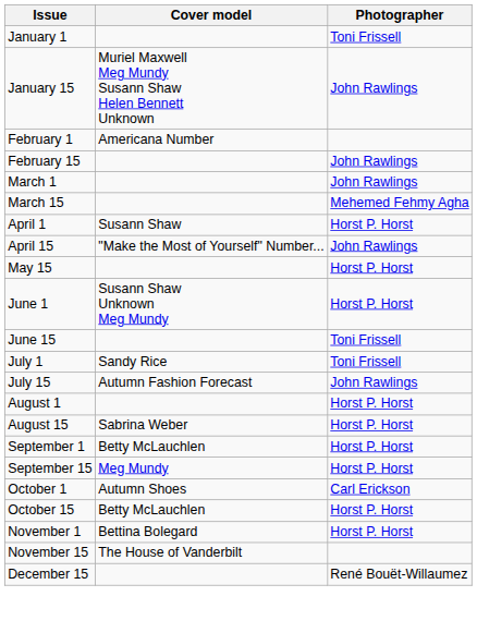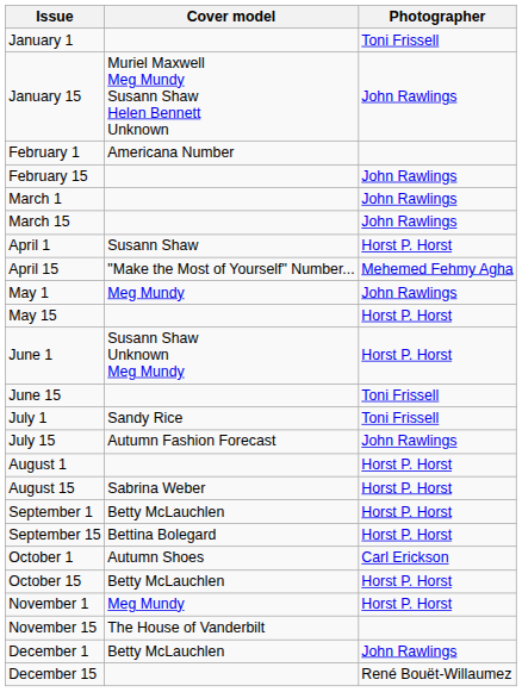March 15 | Photographer: Mehemed Fehmy Agha -> John Rawlings
April 15 | Photographer: John Rawlings -> Mehemed Fehmy Agha
+ row: May 1 | Meg Mundy | John Rawlings
September 15 | Cover model: Meg Mundy -> Bettina Bolegard
November 1 | Cover model: Bettina Bolegard -> Meg Mundy
+ row: December 1 | Betty McLauchlen | John Rawlings
